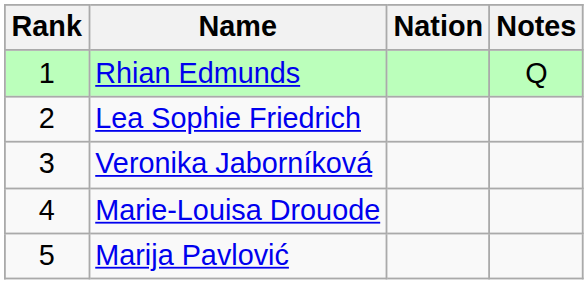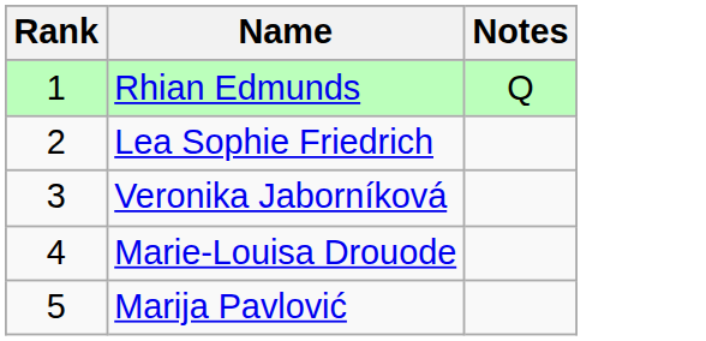- column: Nation
